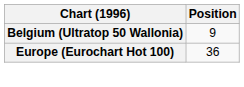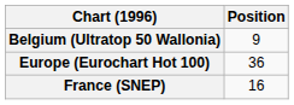+ row: France (SNEP) | 16
